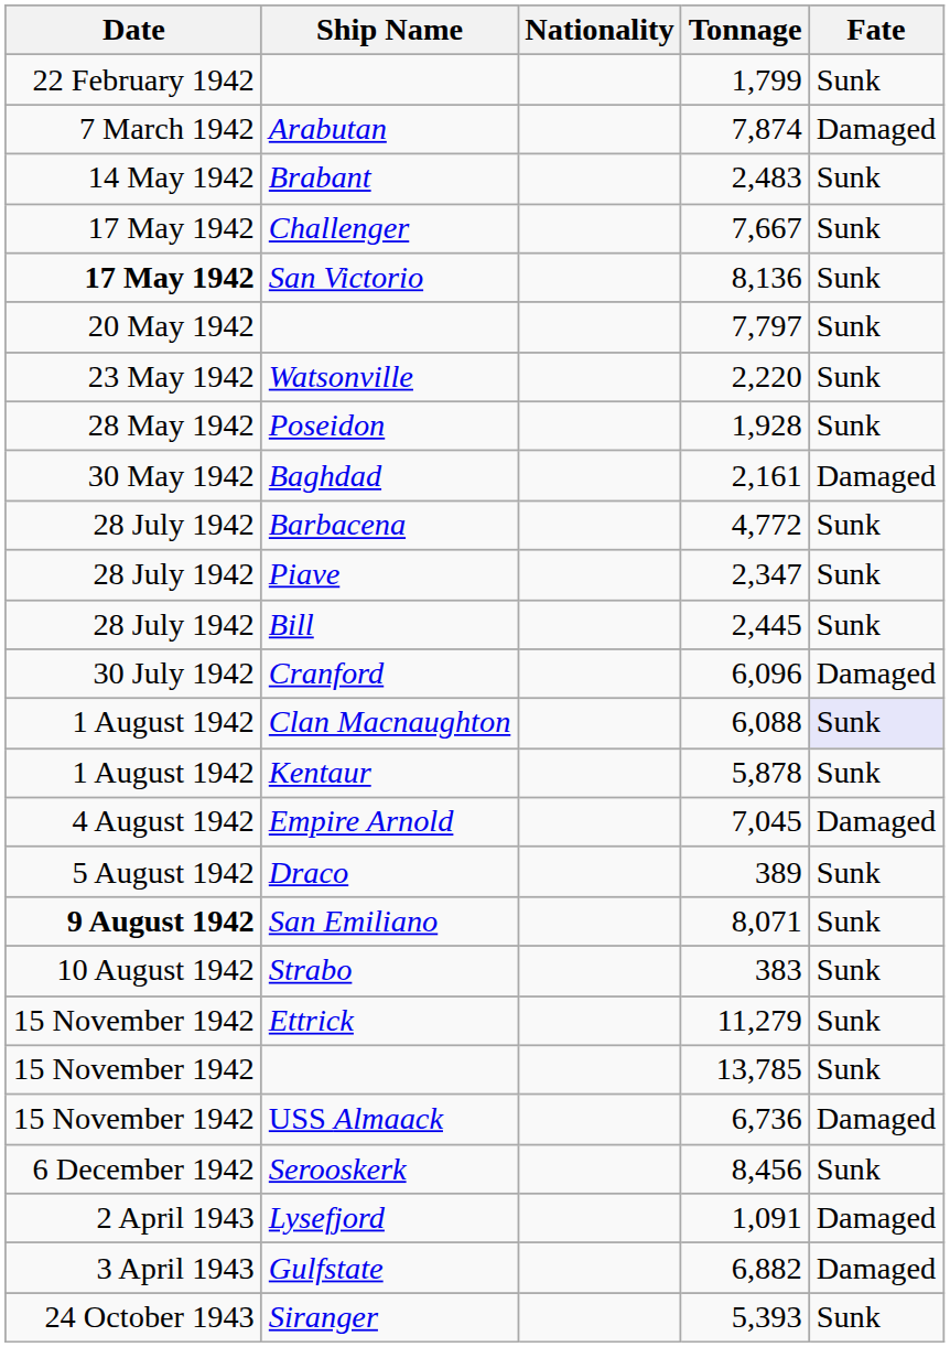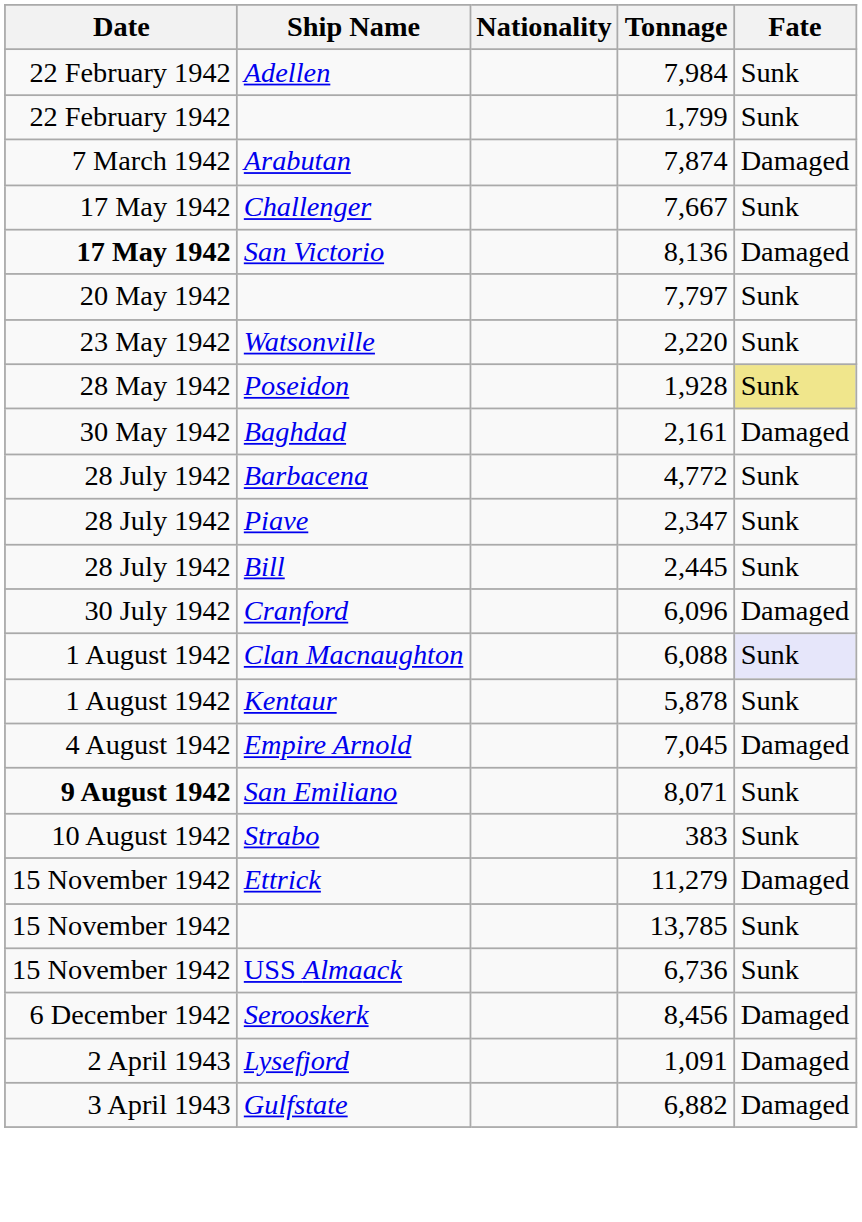+ row: 22 February 1942 | Adellen | 7,984 | Sunk
- row: 14 May 1942 | Brabant | 2,483 | Sunk
San Victorio | Fate: Sunk -> Damaged
Poseidon | Fate: no background -> khaki background
- row: 5 August 1942 | Draco | 389 | Sunk
Ettrick | Fate: Sunk -> Damaged
USS Almaack | Fate: Damaged -> Sunk
Serooskerk | Fate: Sunk -> Damaged
- row: 24 October 1943 | Siranger | 5,393 | Sunk
